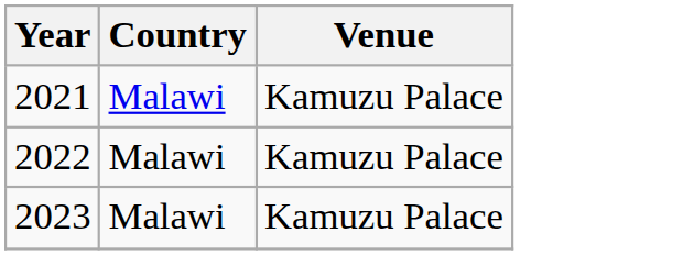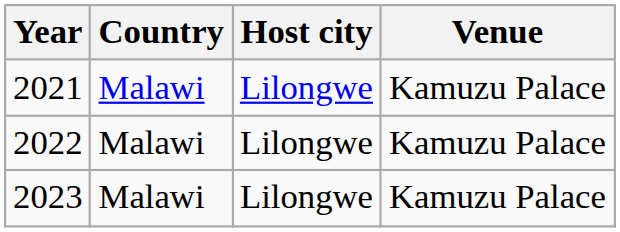+ column: Host city | Lilongwe | Lilongwe | Lilongwe
